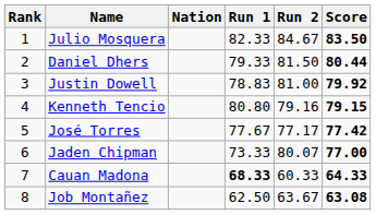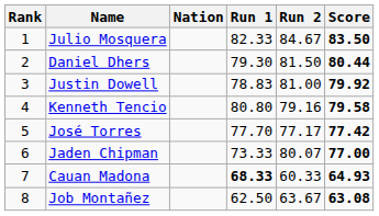Daniel Dhers | Run 1: 79.33 -> 79.30
Kenneth Tencio | Score: 79.15 -> 79.58
José Torres | Run 1: 77.67 -> 77.70
Cauan Madona | Score: 64.33 -> 64.93
